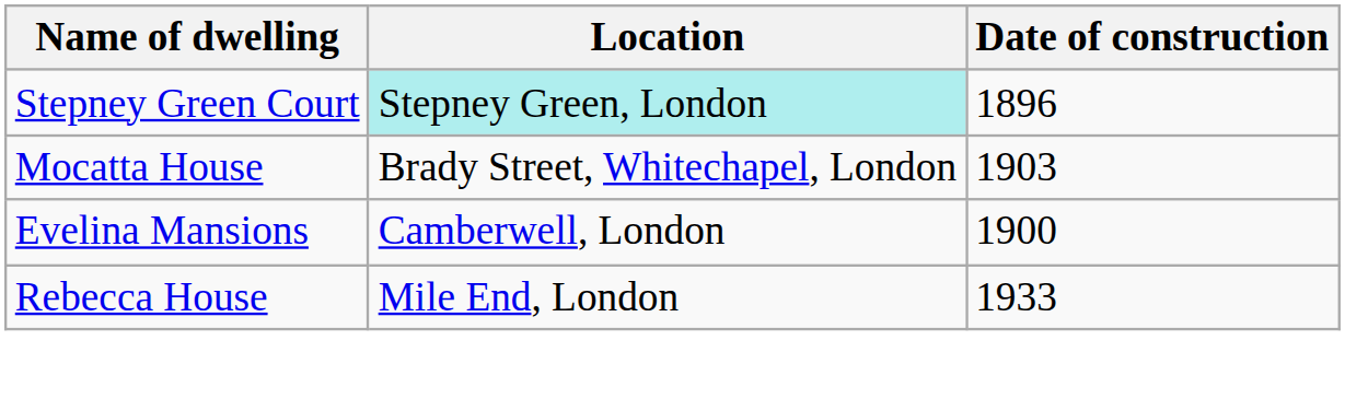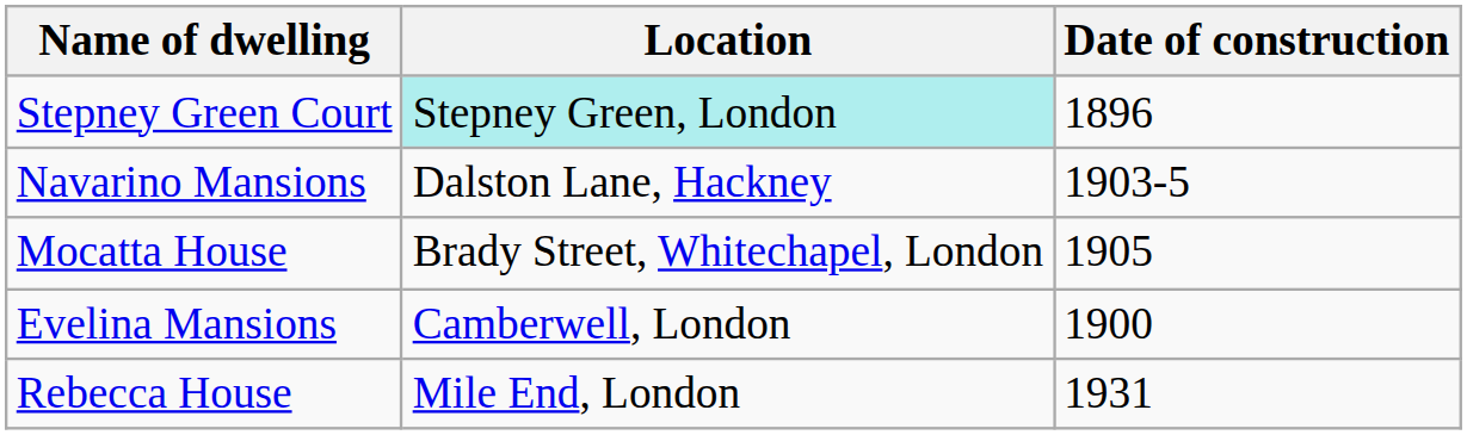+ row: Navarino Mansions | Dalston Lane, Hackney | 1903-5
Mocatta House | Date of construction: 1903 -> 1905
Rebecca House | Date of construction: 1933 -> 1931
